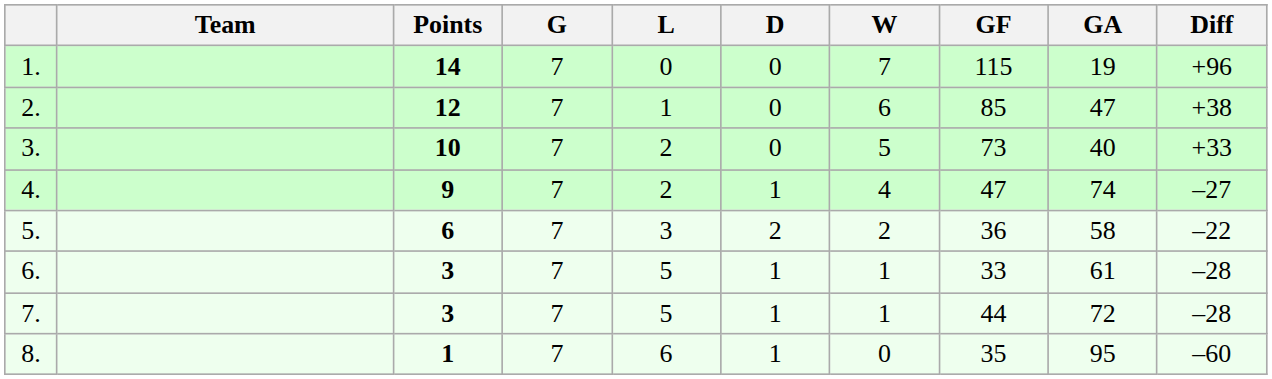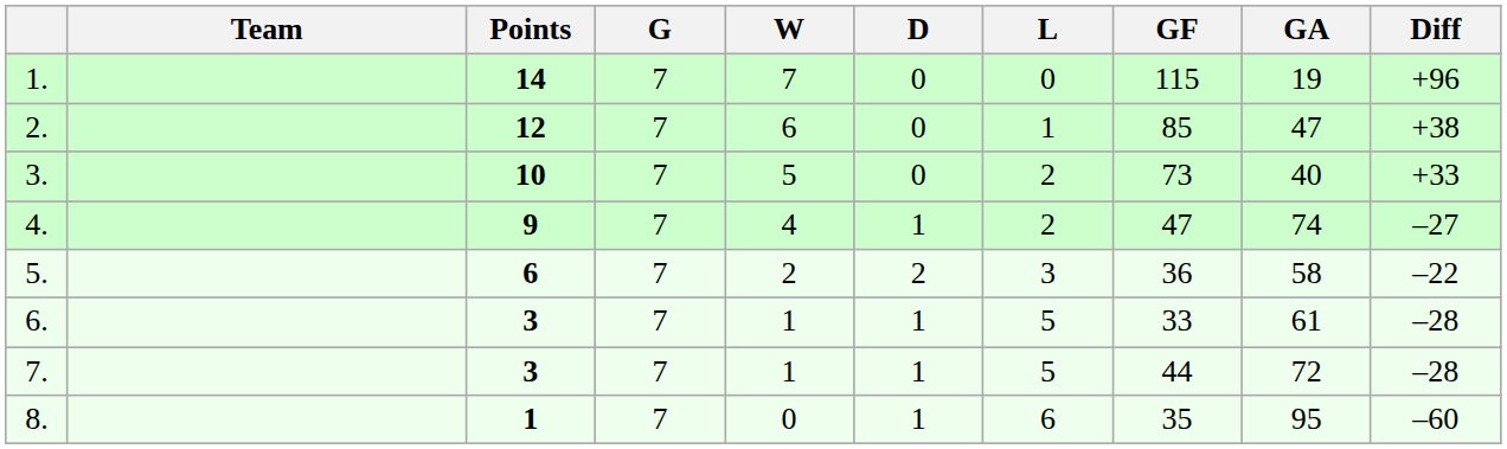columns swapped: W <-> L
